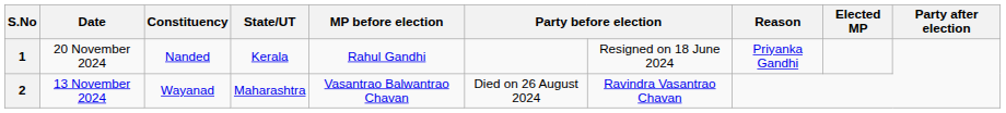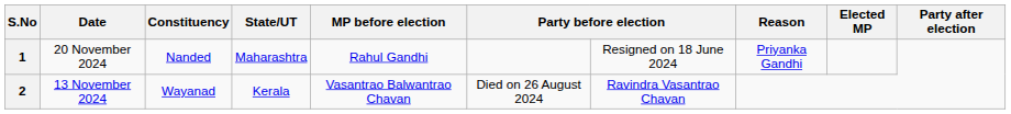1 | State/UT: Kerala -> Maharashtra
2 | State/UT: Maharashtra -> Kerala
